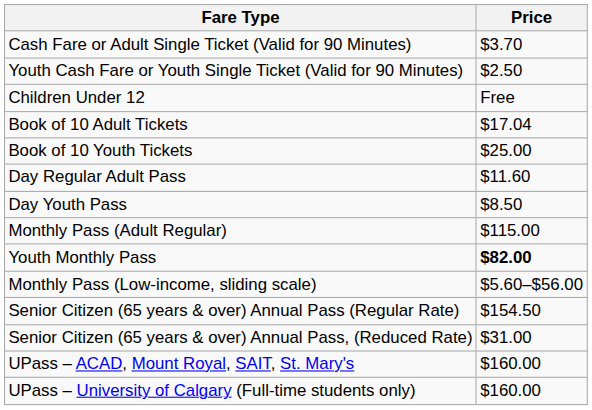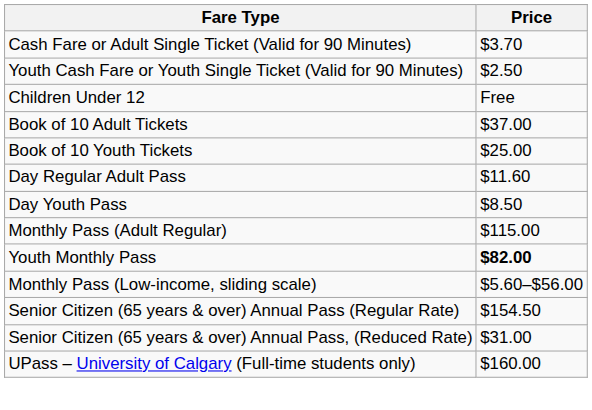Book of 10 Adult Tickets | Price: $17.04 -> $37.00
- row: UPass – ACAD, Mount Royal, SAIT, St. Mary's | $160.00
